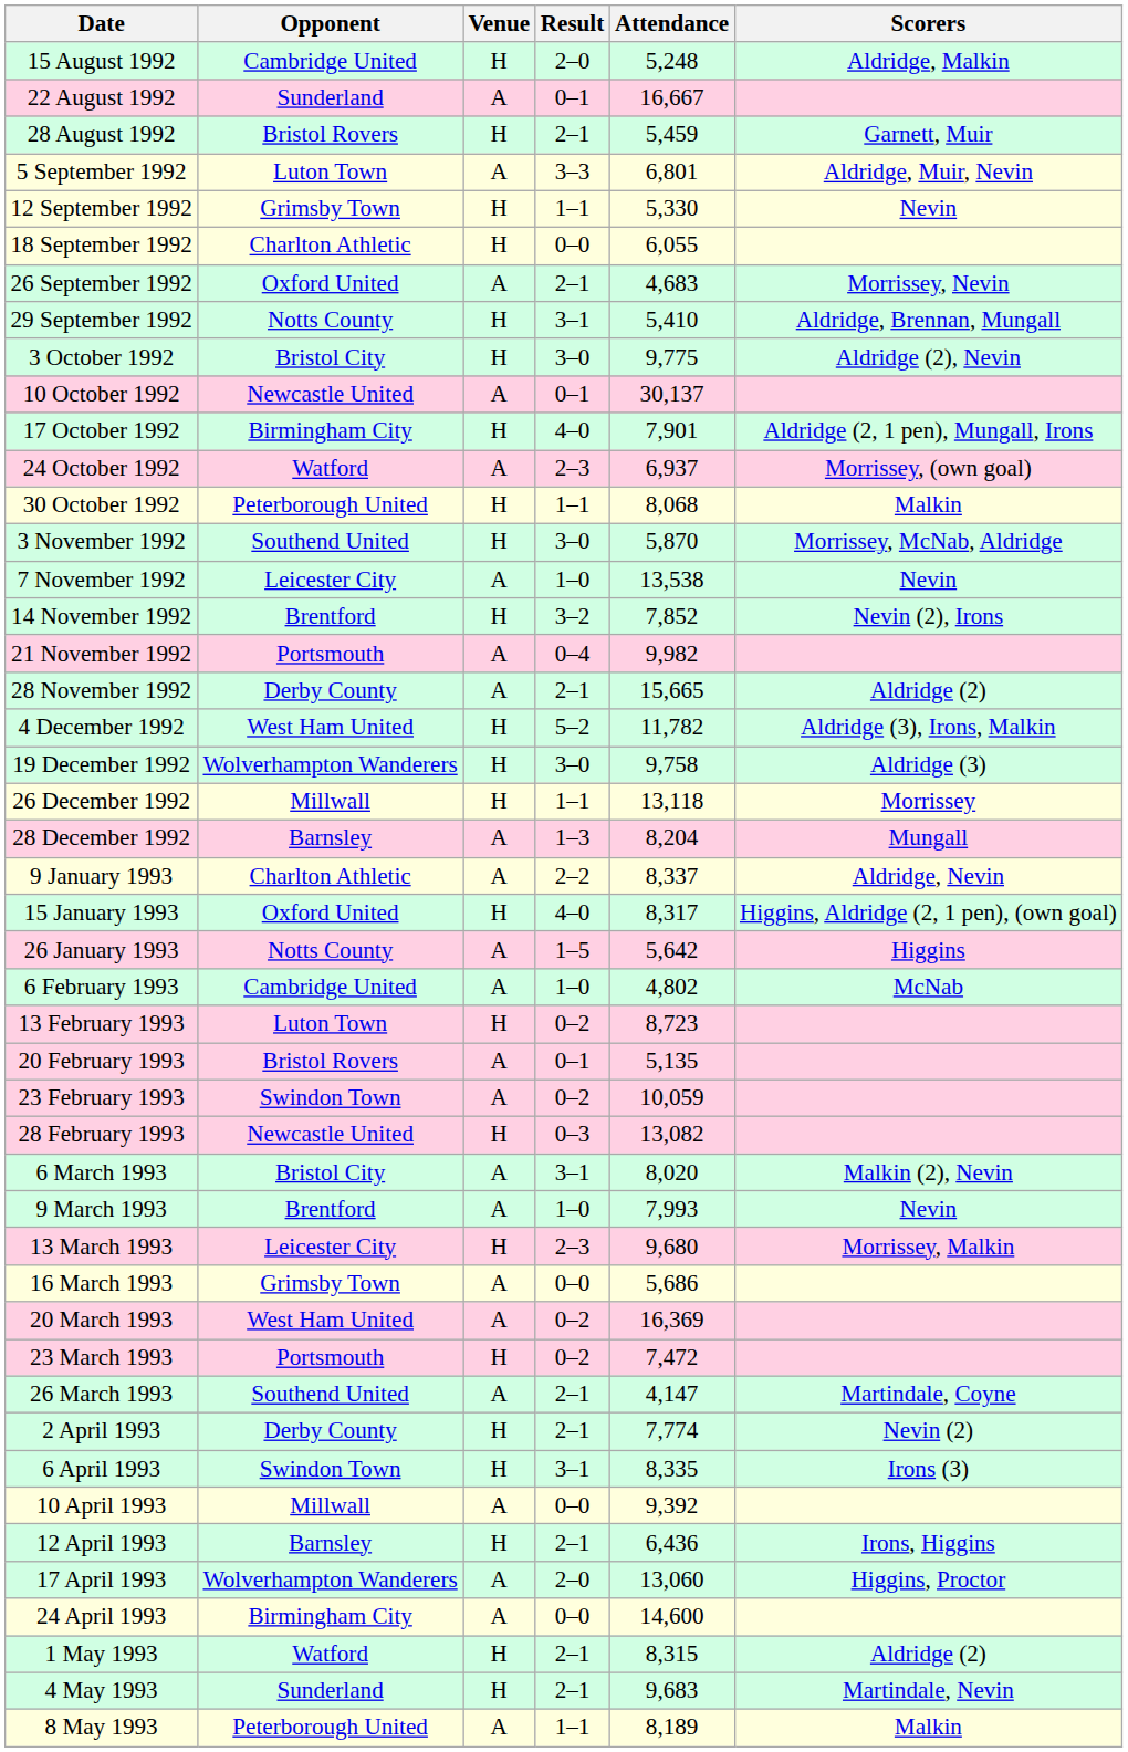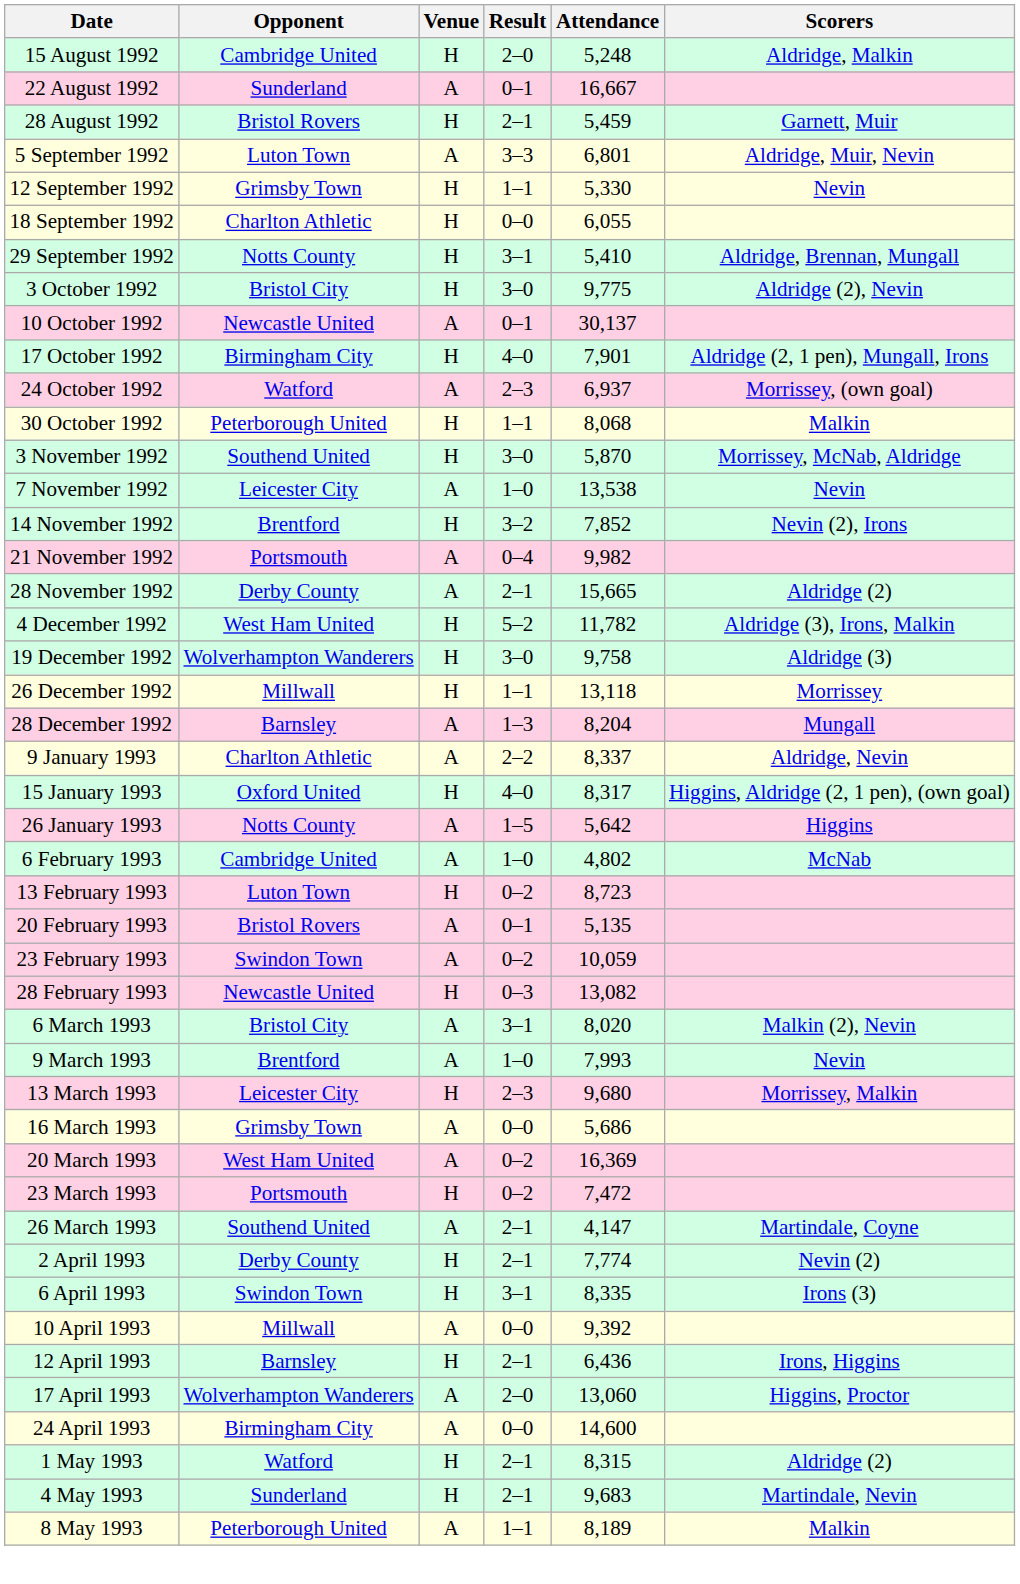- row: 26 September 1992 | Oxford United | A | 2–1 | 4,683 | Morrissey, Nevin
